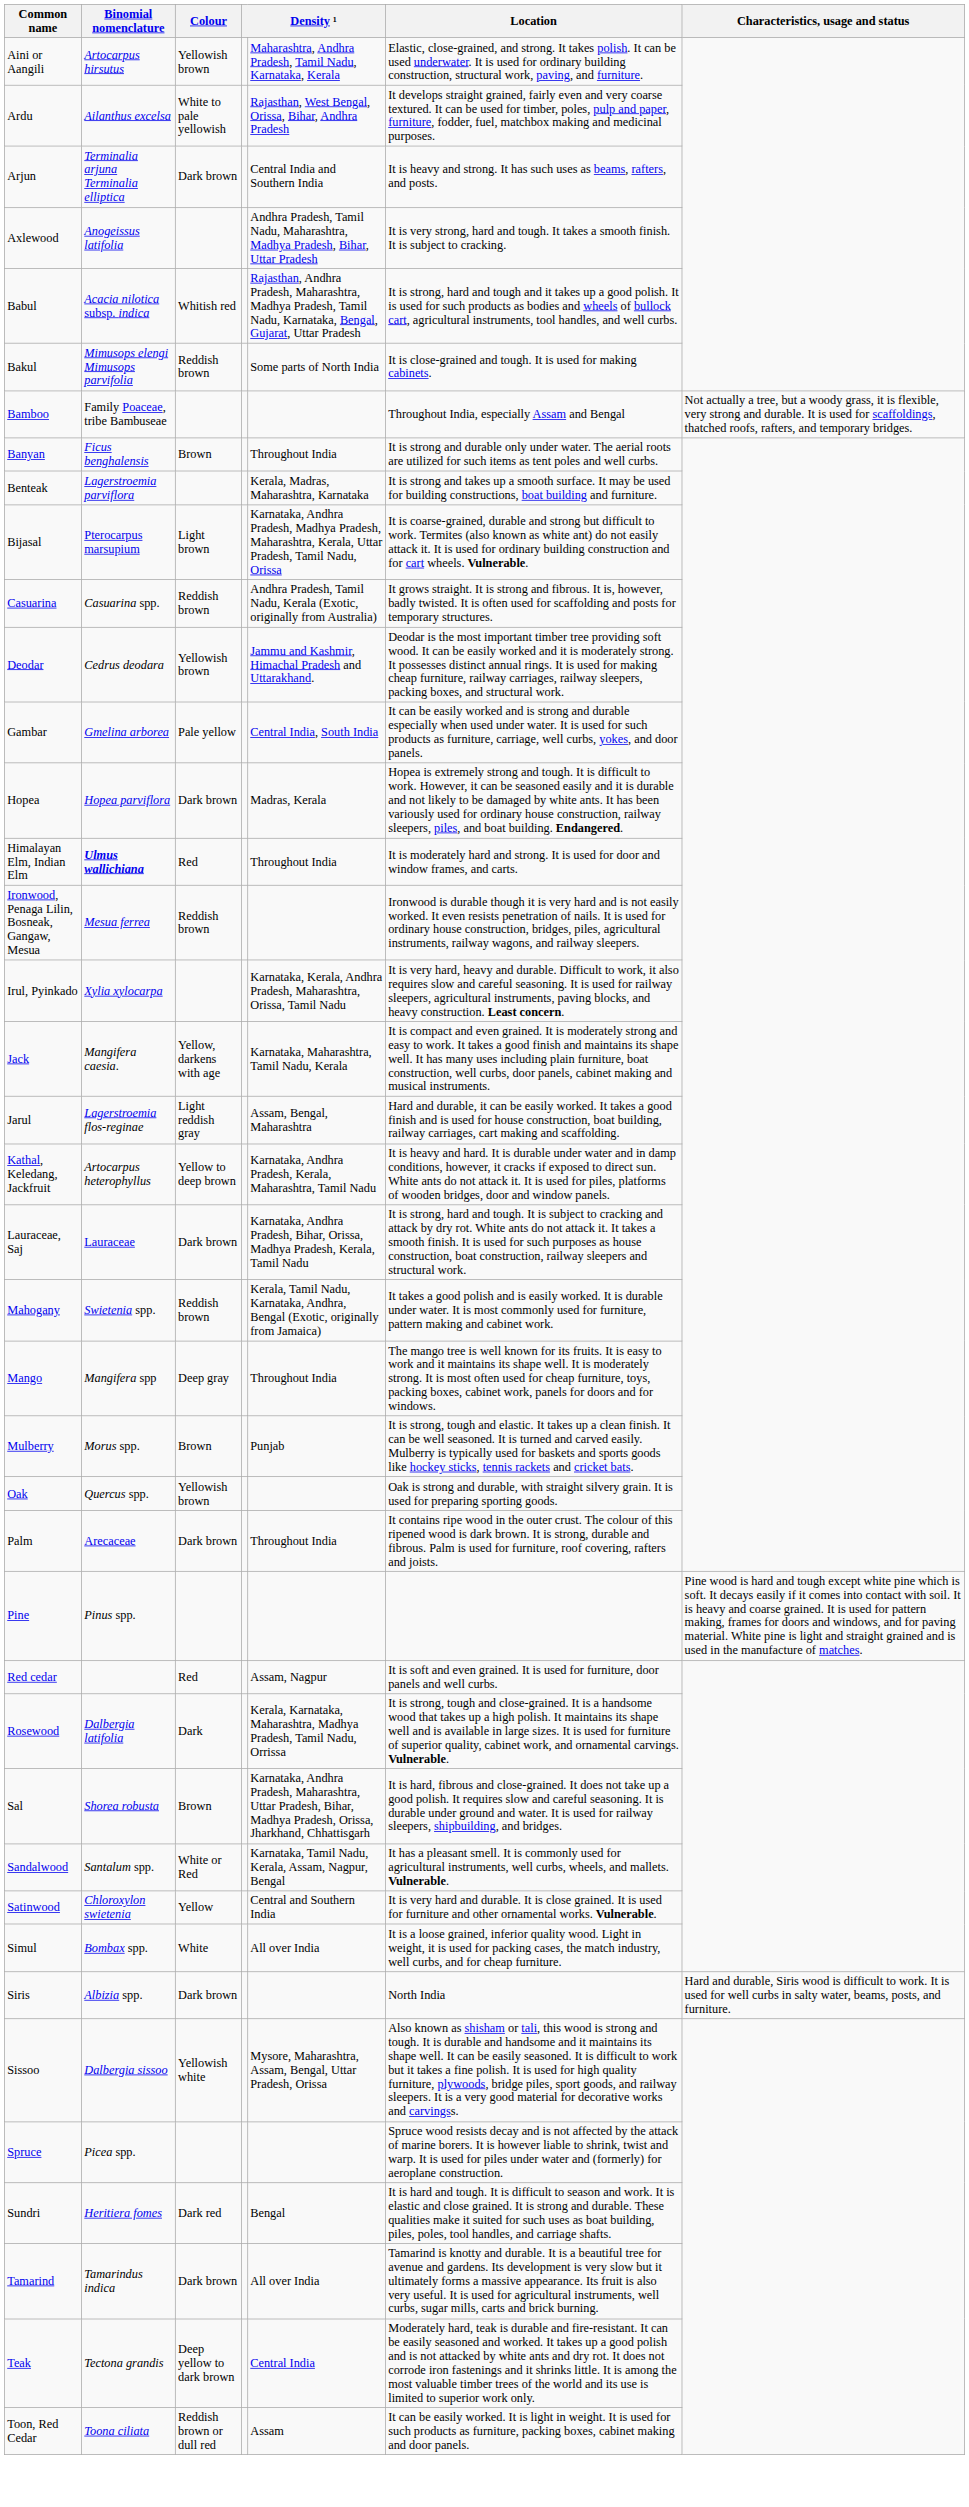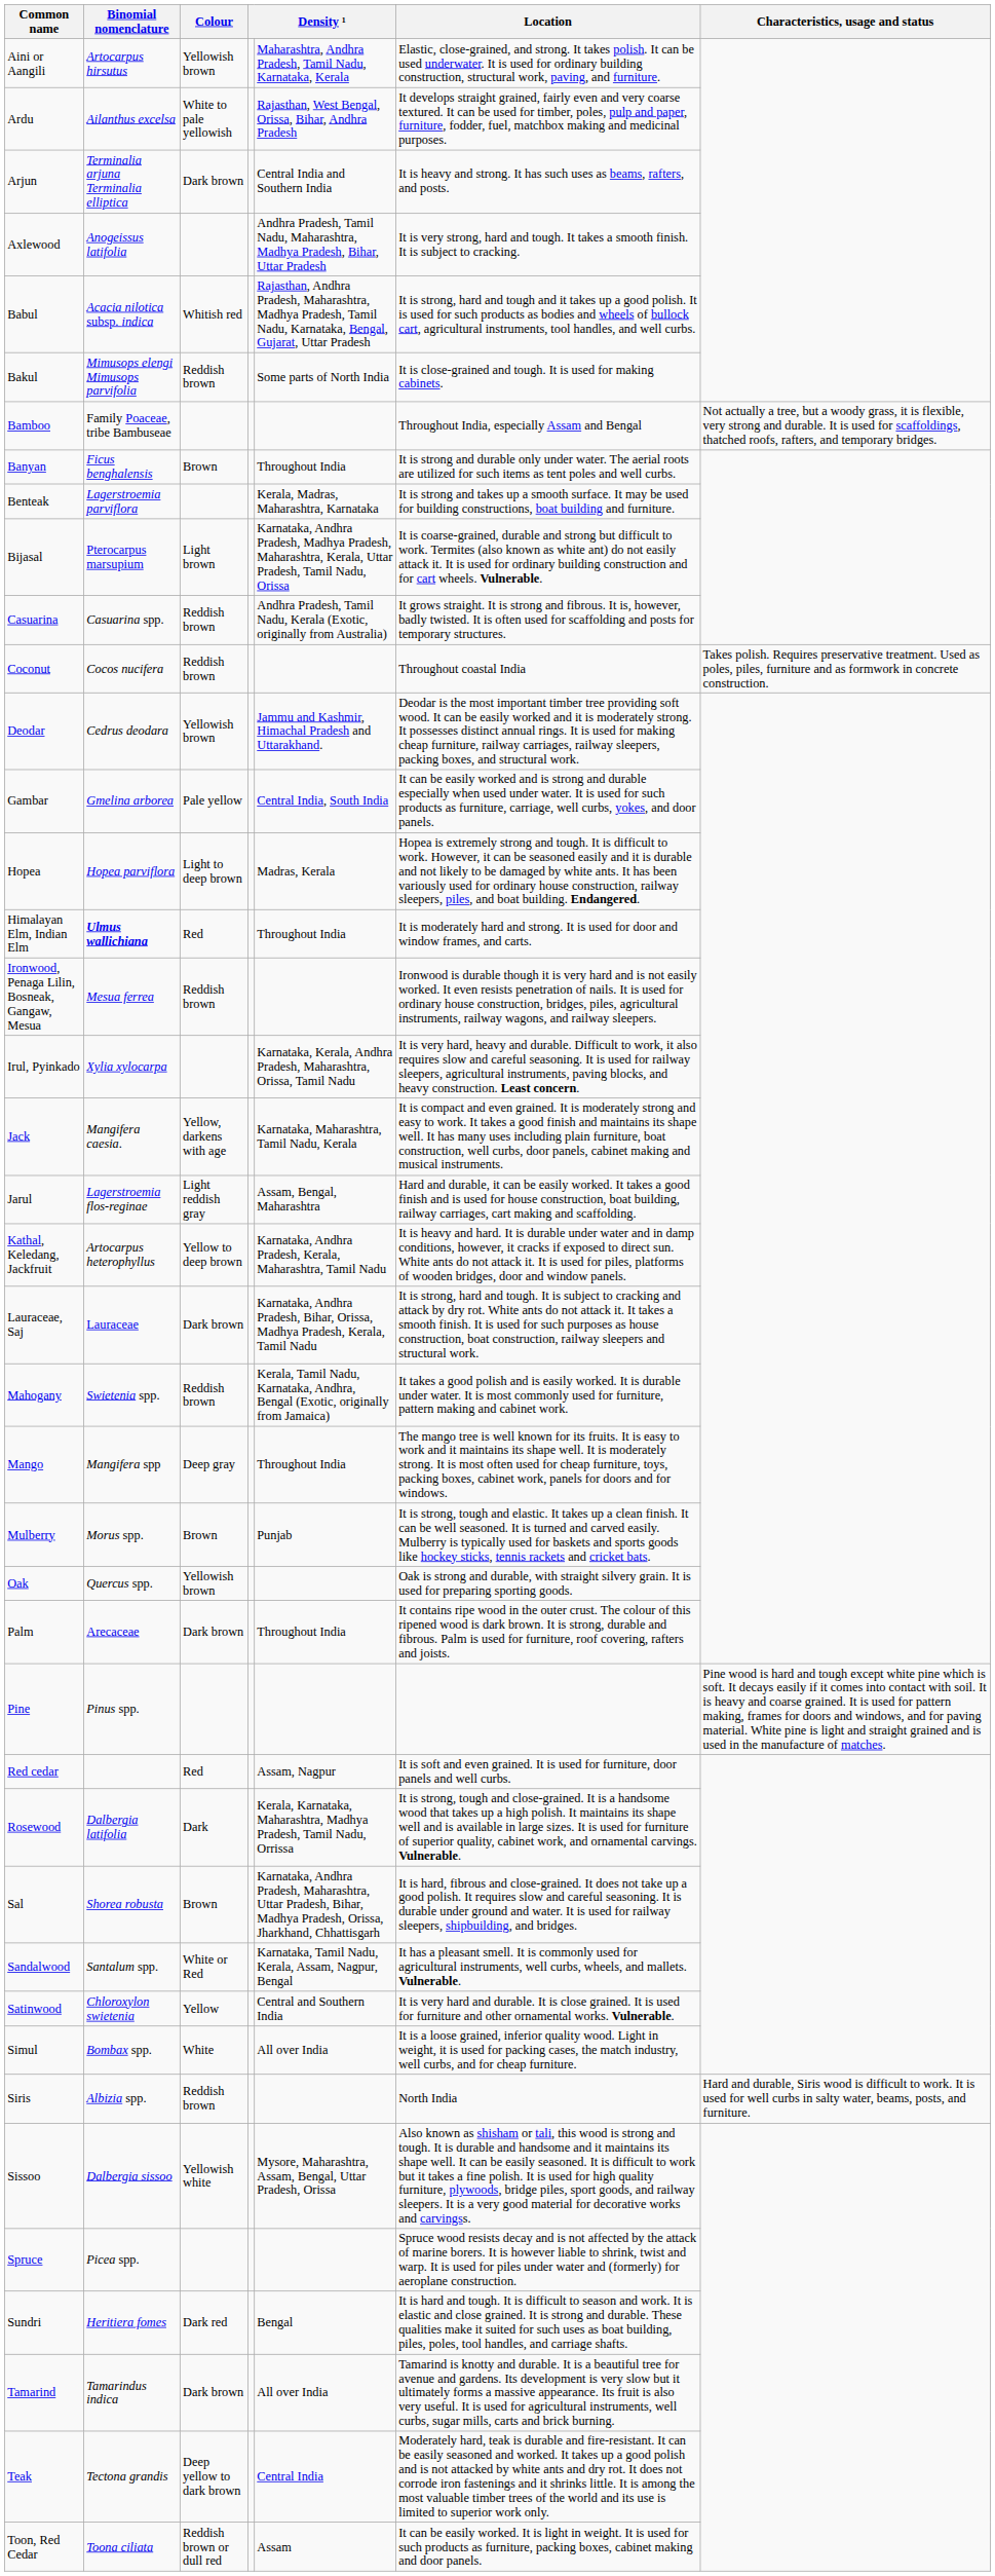+ row: Coconut | Cocos nucifera | Reddish brown | Throughout coastal India | Takes polish. Requires preservative treatment. Used as poles, piles, furniture and as formwork in concrete construction.
Hopea | Colour: Dark brown -> Light to deep brown
Siris | Colour: Dark brown -> Reddish brown
